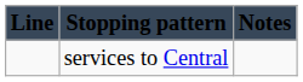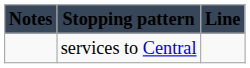columns swapped: Line <-> Notes
